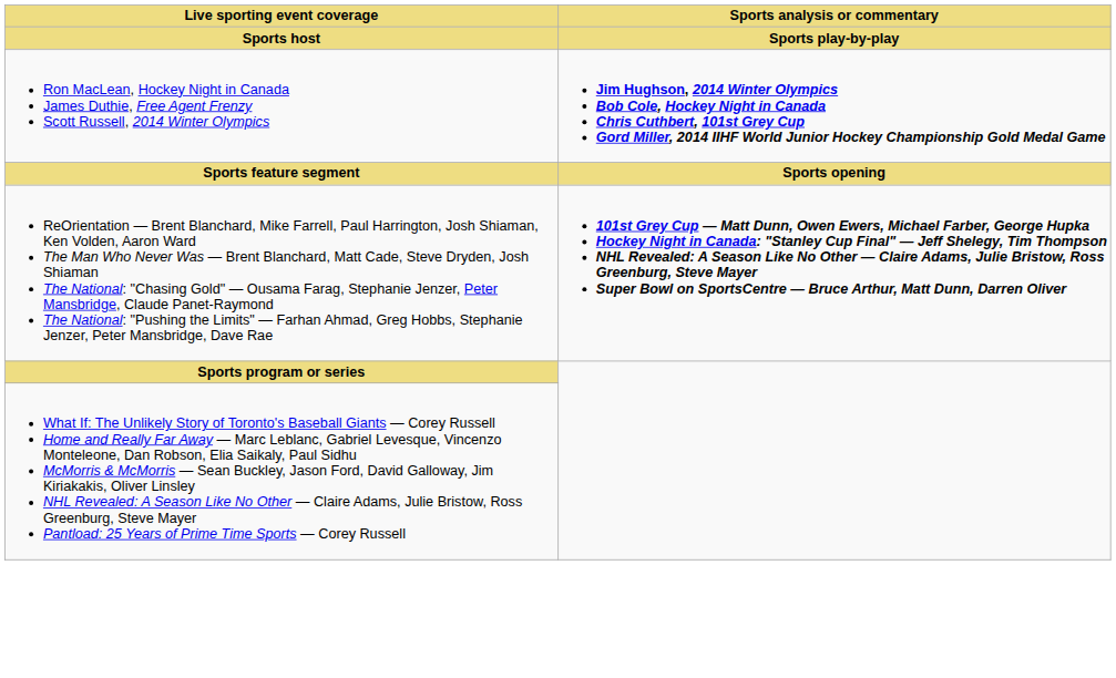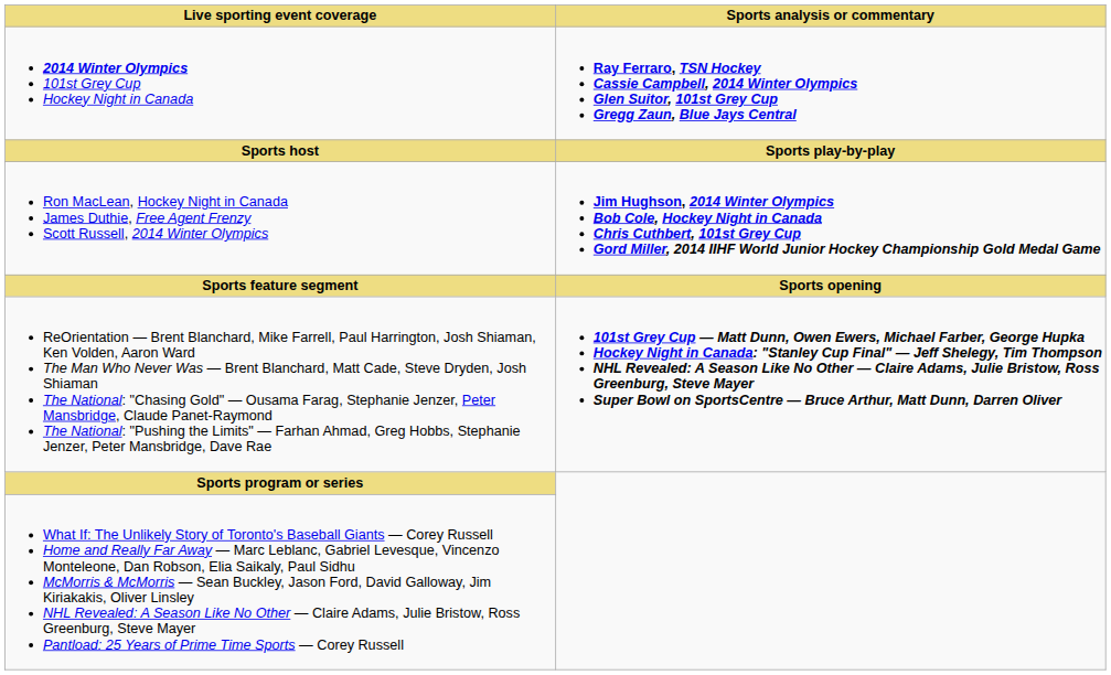+ row: 2014 Winter Olympics 101st Grey Cup Hockey Night in Canada | Ray Ferraro, TSN Hockey Cassie Campbell, 2014 Winter Olympics Glen Suitor, 101st Grey Cup Gregg Zaun, Blue Jays Central
